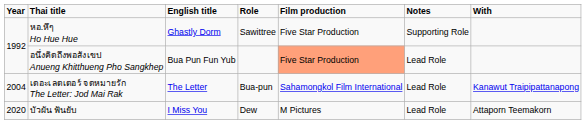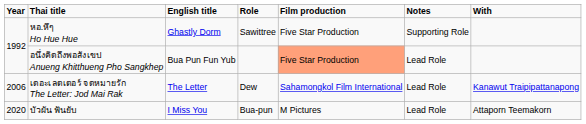เดอะเลตเตอร์ จดหมายรัก The Letter: Jod Mai Rak | Year: 2004 -> 2006
เดอะเลตเตอร์ จดหมายรัก The Letter: Jod Mai Rak | Role: Bua-pun -> Dew
บัวผัน ฟันยับ | Role: Dew -> Bua-pun
